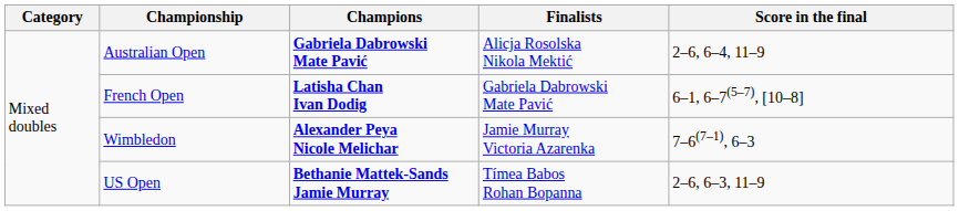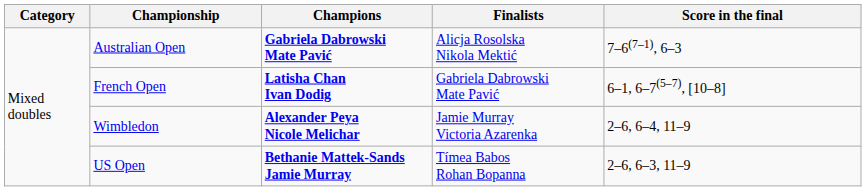Australian Open | Score in the final: 2–6, 6–4, 11–9 -> 7–6(7–1), 6–3
Wimbledon | Score in the final: 7–6(7–1), 6–3 -> 2–6, 6–4, 11–9
